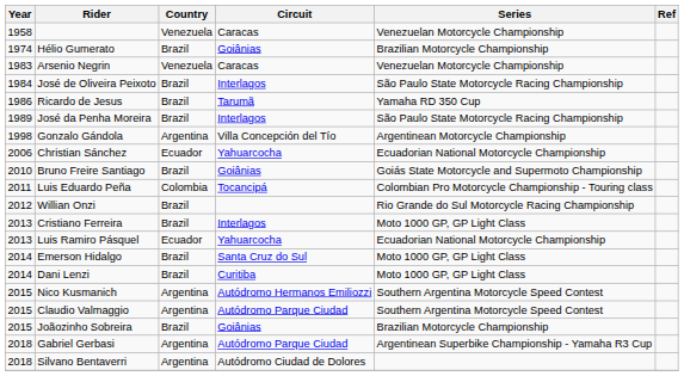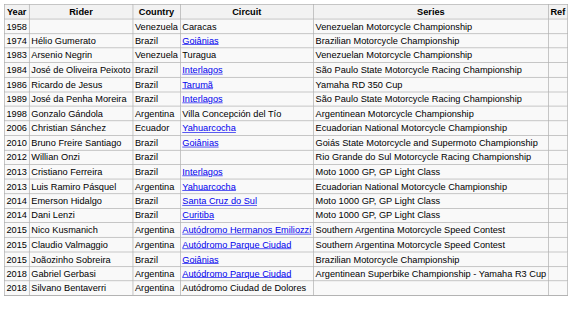Arsenio Negrin | Circuit: Caracas -> Turagua
- row: 2011 | Luis Eduardo Peña | Colombia | Tocancipá | Colombian Pro Motorcycle Championship - Touring class
Luis Ramiro Pásquel | Country: Ecuador -> Argentina
